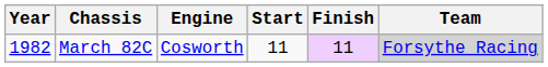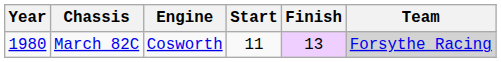March 82C | Year: 1982 -> 1980
March 82C | Finish: 11 -> 13
